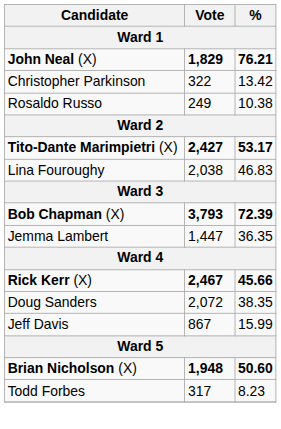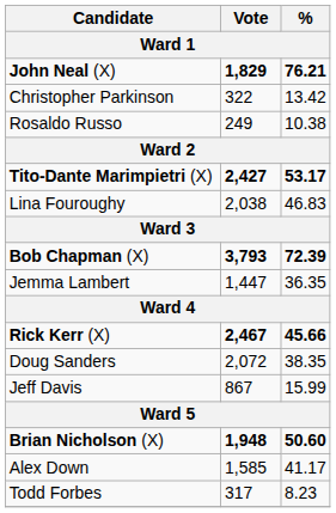+ row: Alex Down | 1,585 | 41.17
